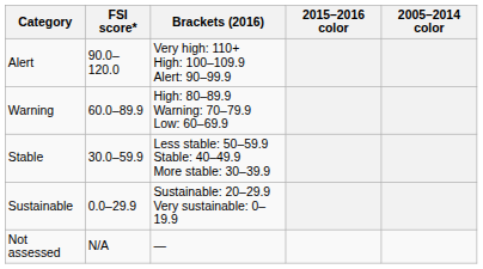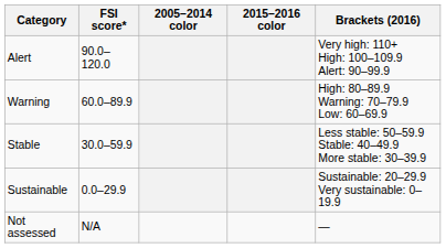columns swapped: Brackets (2016) <-> 2005–2014 color
